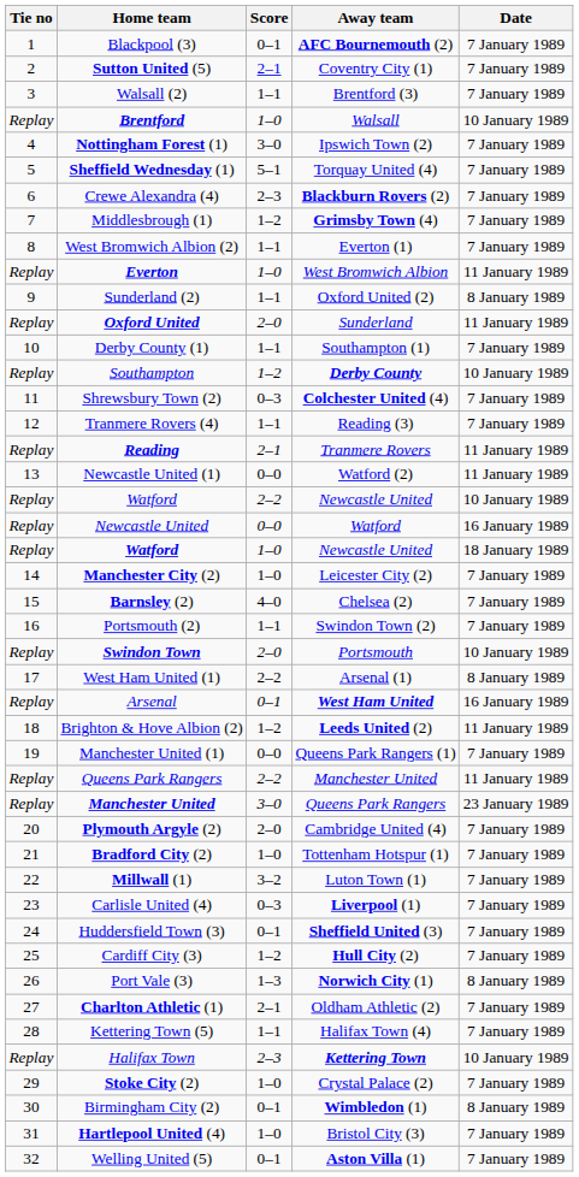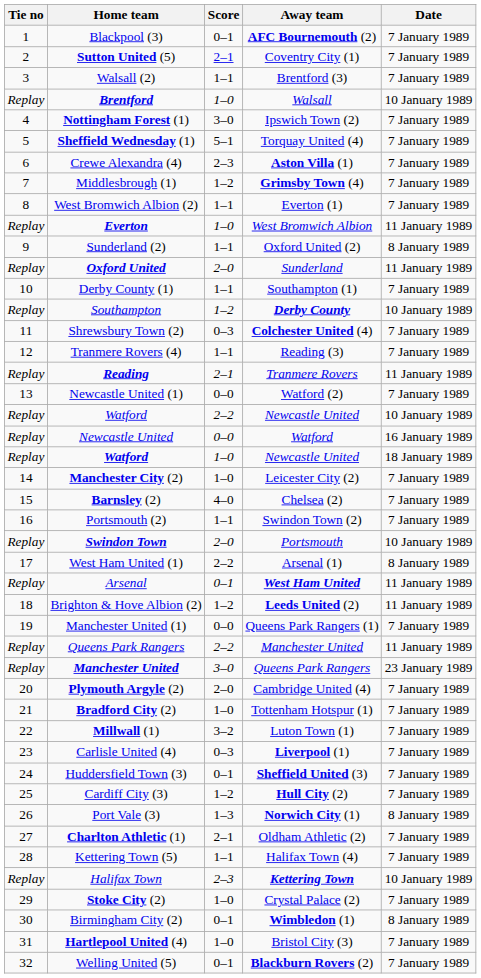Crewe Alexandra (4) | Away team: Blackburn Rovers (2) -> Aston Villa (1)
Newcastle United (1) | Date: 11 January 1989 -> 7 January 1989
Arsenal | Date: 16 January 1989 -> 11 January 1989
Welling United (5) | Away team: Aston Villa (1) -> Blackburn Rovers (2)
